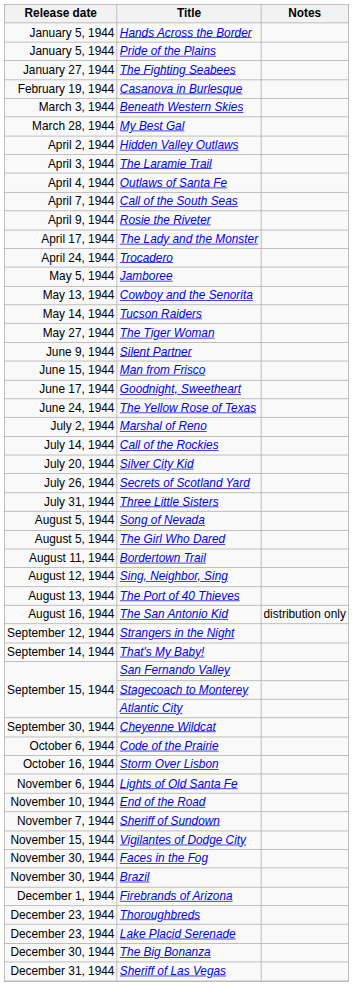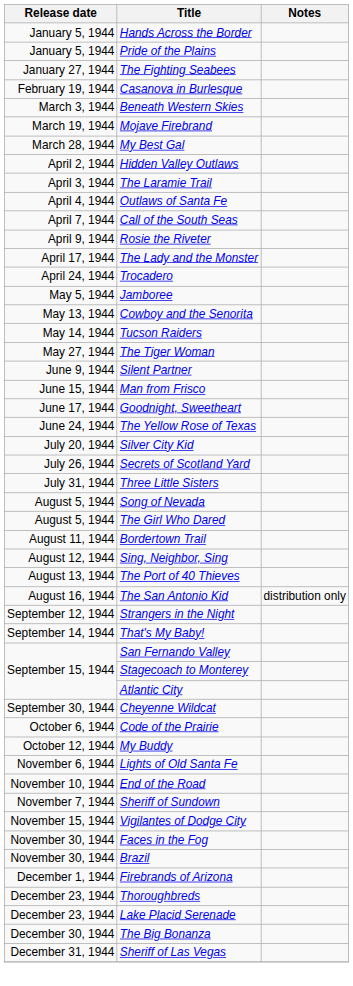+ row: March 19, 1944 | Mojave Firebrand
- row: July 2, 1944 | Marshal of Reno
- row: July 14, 1944 | Call of the Rockies
+ row: October 12, 1944 | My Buddy
- row: October 16, 1944 | Storm Over Lisbon
